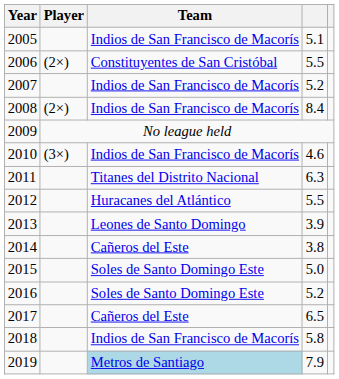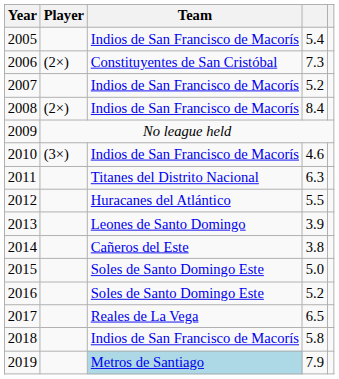2005 | column 4: 5.1 -> 5.4
2006 | column 4: 5.5 -> 7.3
2017 | Team: Cañeros del Este -> Reales de La Vega
